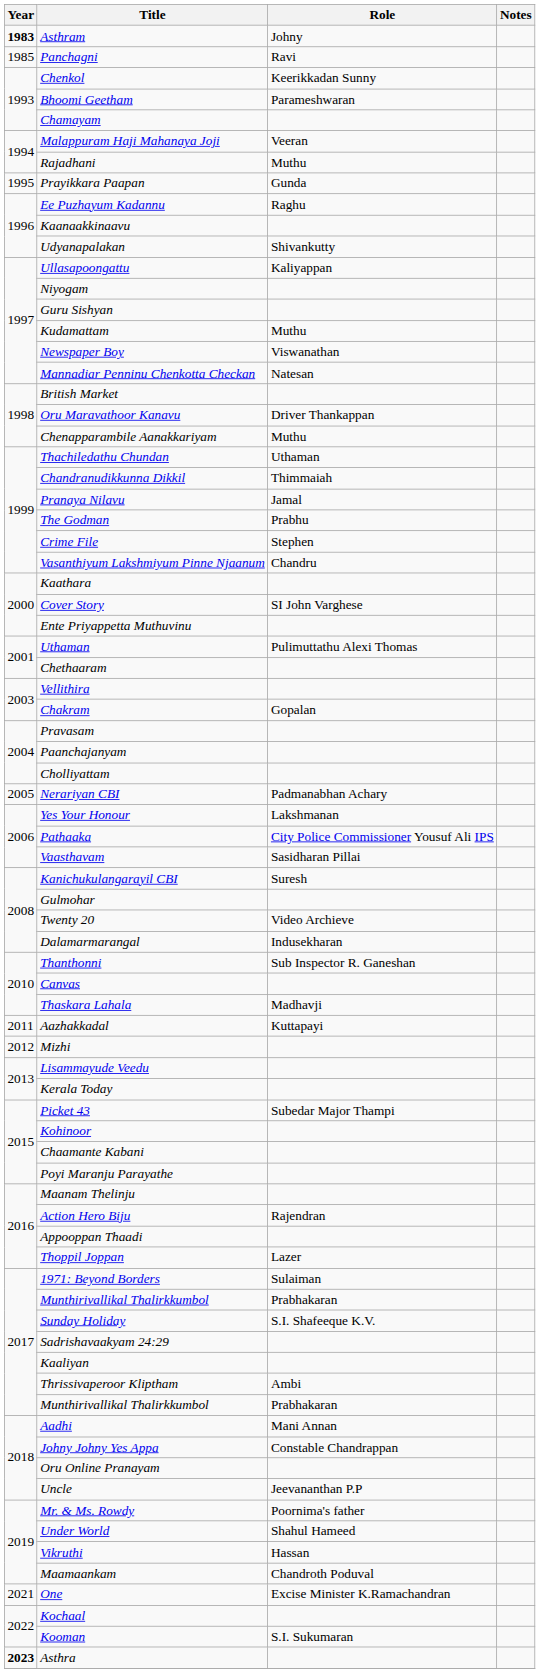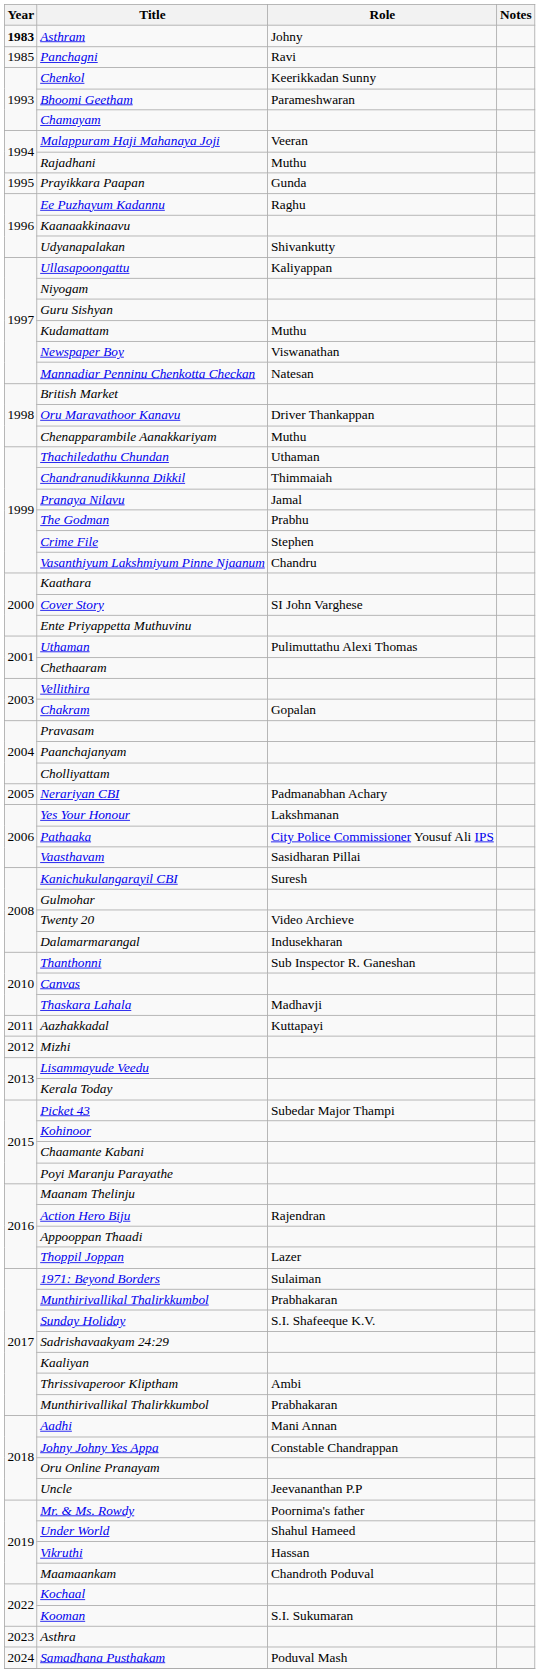- row: 2021 | One | Excise Minister K.Ramachandran
Asthra | Year: bold -> normal
+ row: 2024 | Samadhana Pusthakam | Poduval Mash
